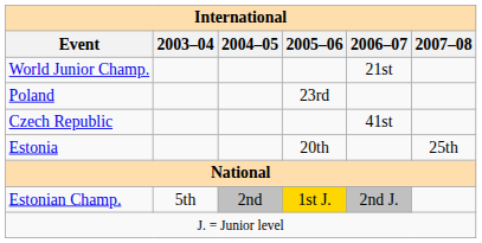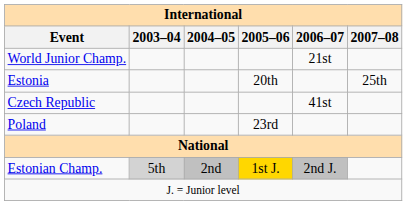rows swapped: Estonia <-> Poland
Estonian Champ. | 2003–04: no background -> lightgrey background
